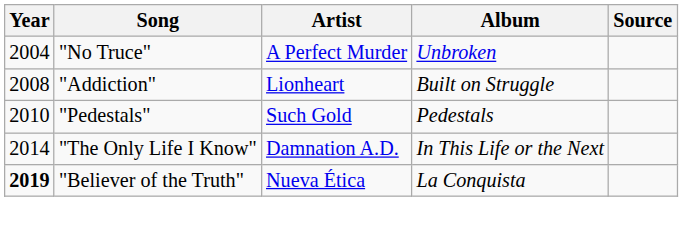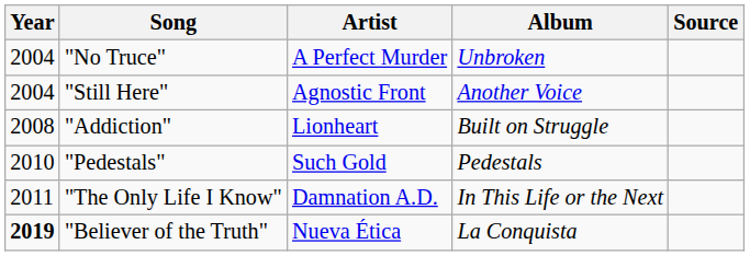+ row: 2004 | "Still Here" | Agnostic Front | Another Voice
"The Only Life I Know" | Year: 2014 -> 2011
